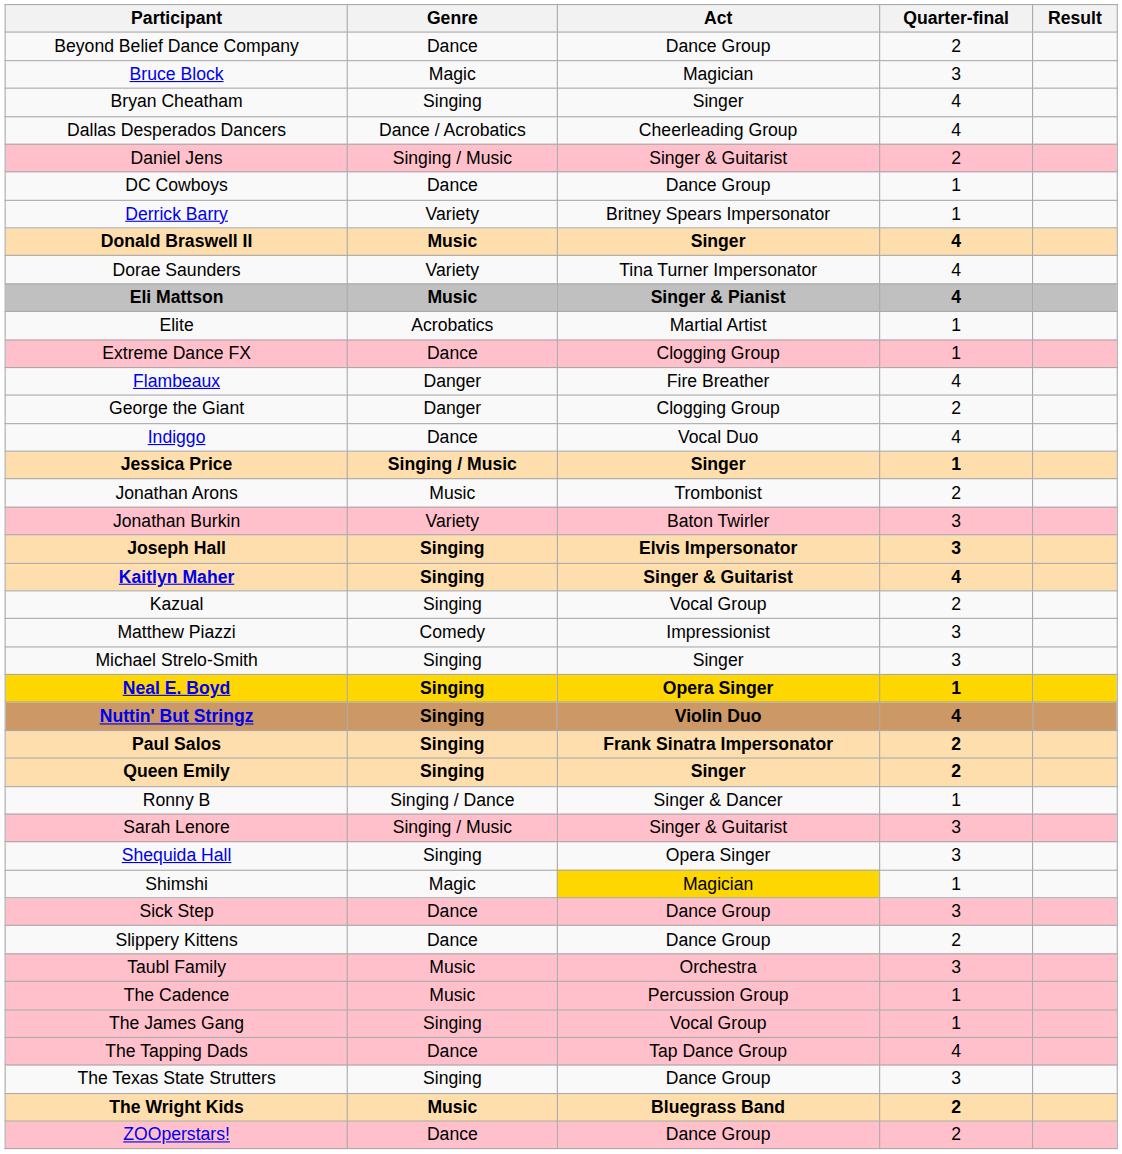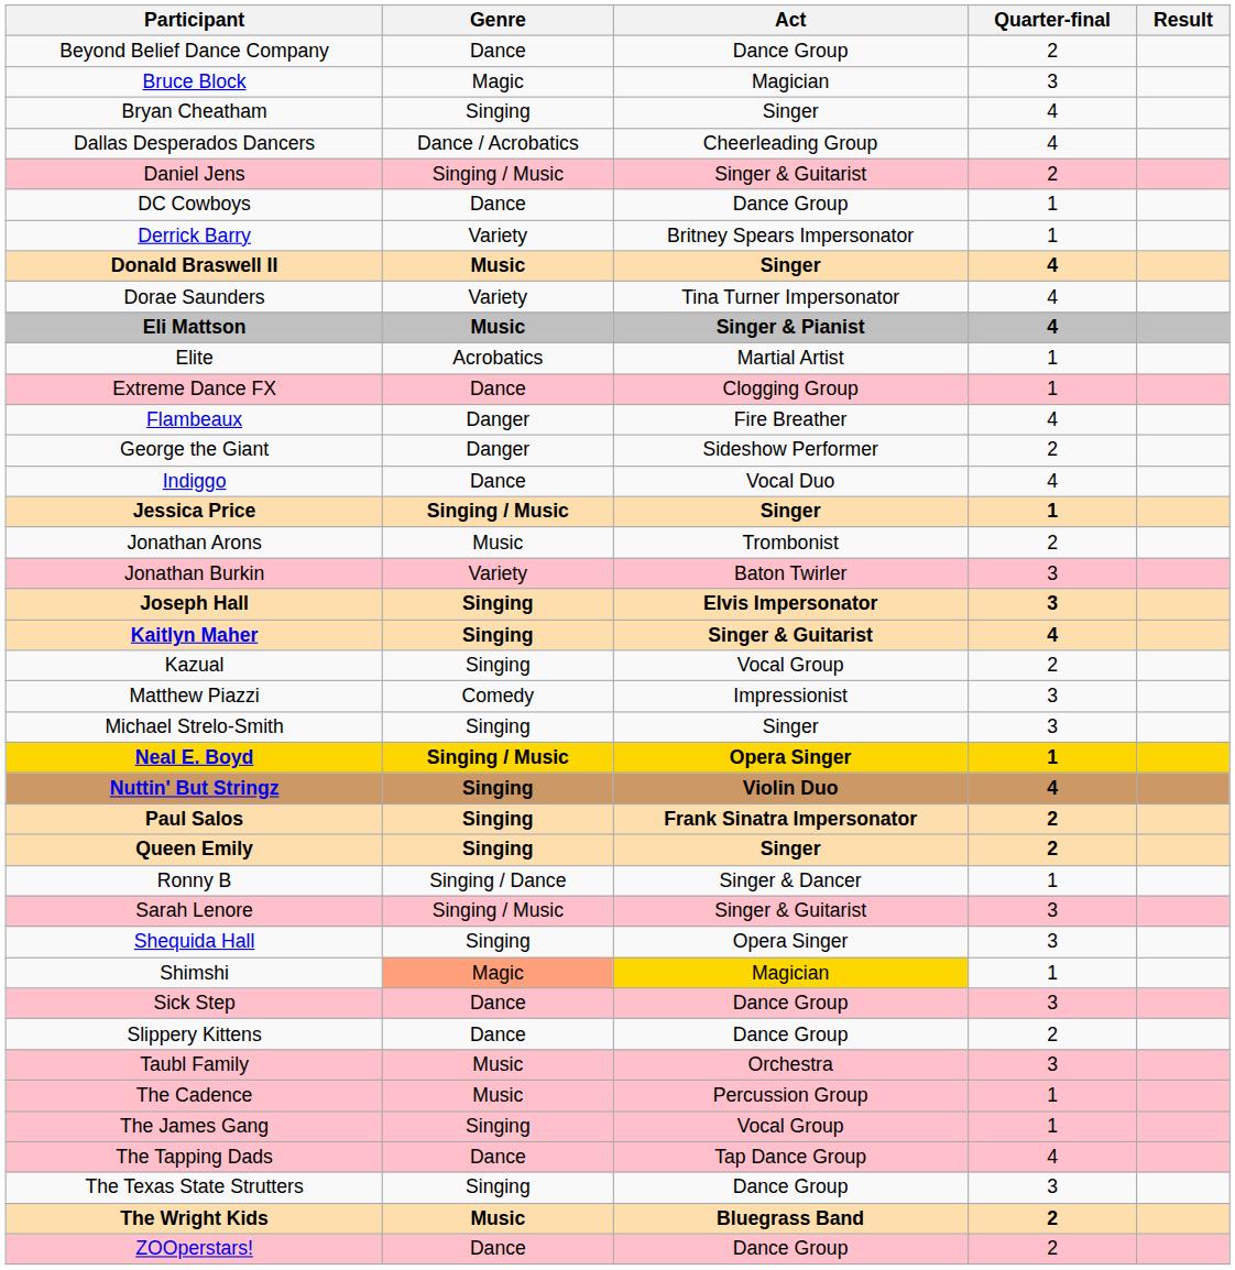George the Giant | Act: Clogging Group -> Sideshow Performer
Neal E. Boyd | Genre: Singing -> Singing / Music
Shimshi | Genre: no background -> lightsalmon background
